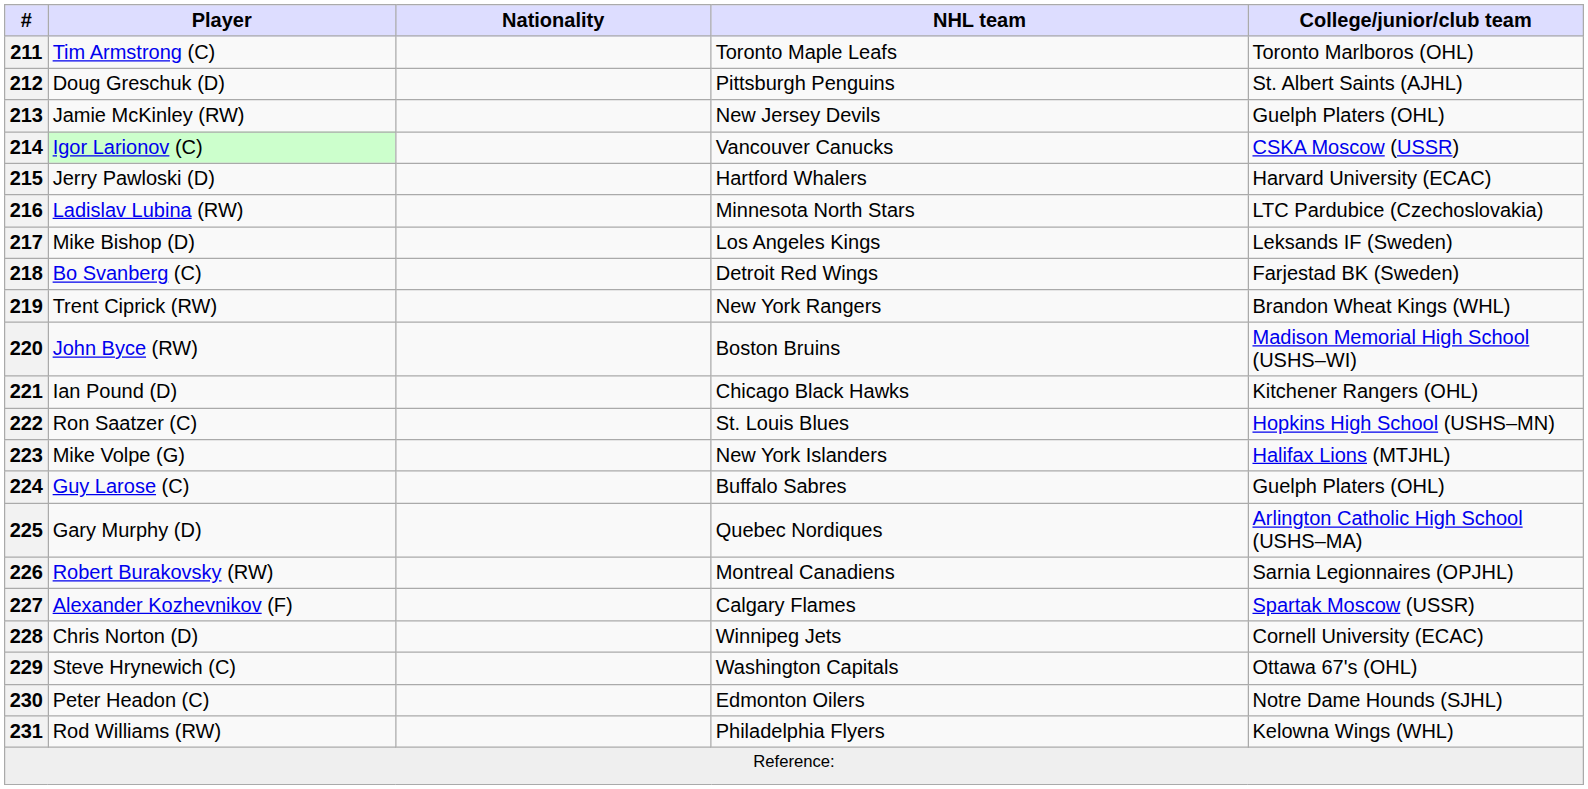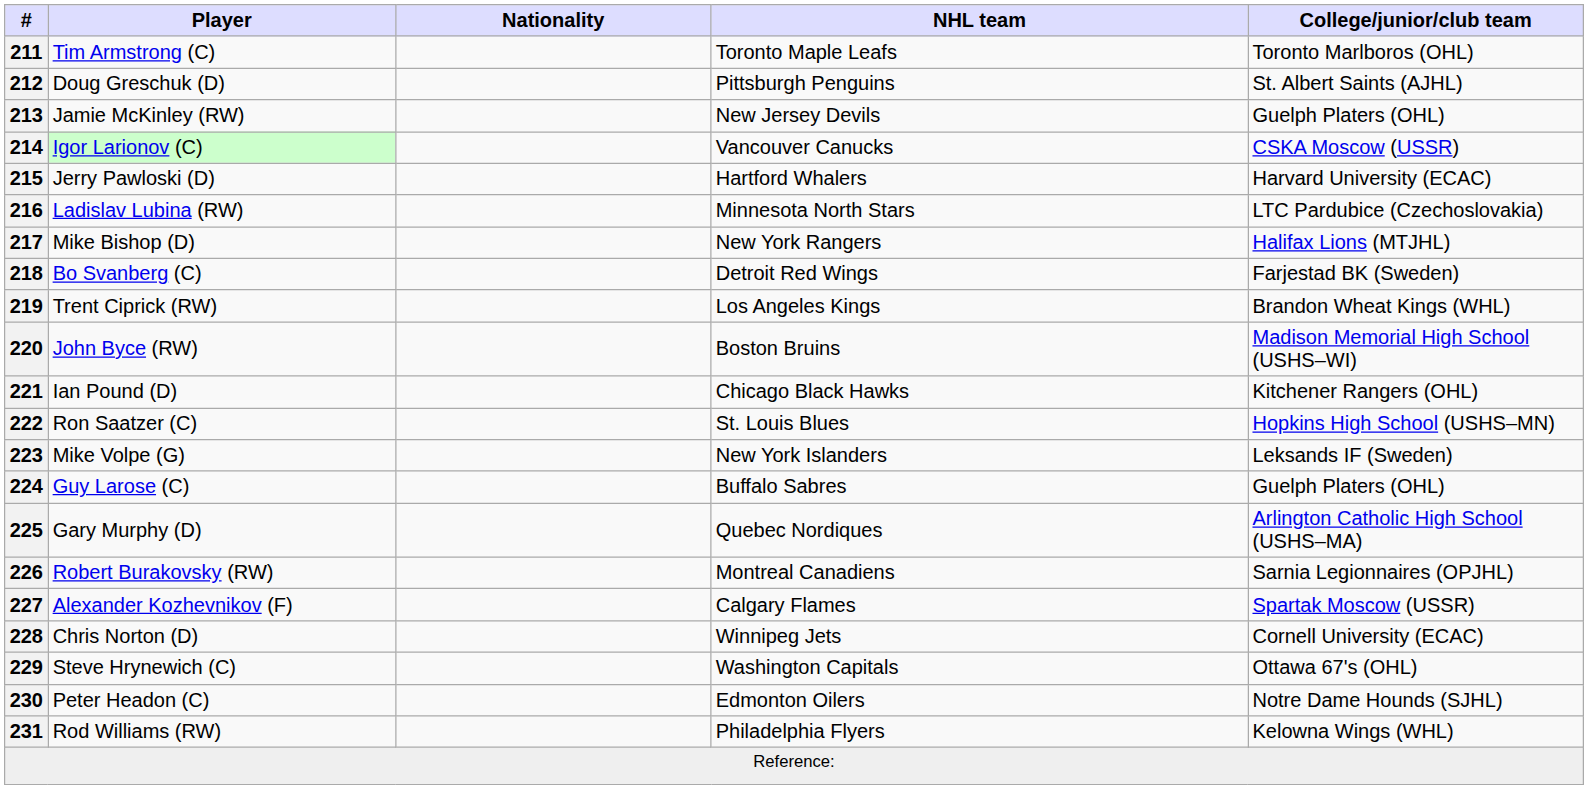217 | NHL team: Los Angeles Kings -> New York Rangers
217 | College/junior/club team: Leksands IF (Sweden) -> Halifax Lions (MTJHL)
219 | NHL team: New York Rangers -> Los Angeles Kings
223 | College/junior/club team: Halifax Lions (MTJHL) -> Leksands IF (Sweden)
